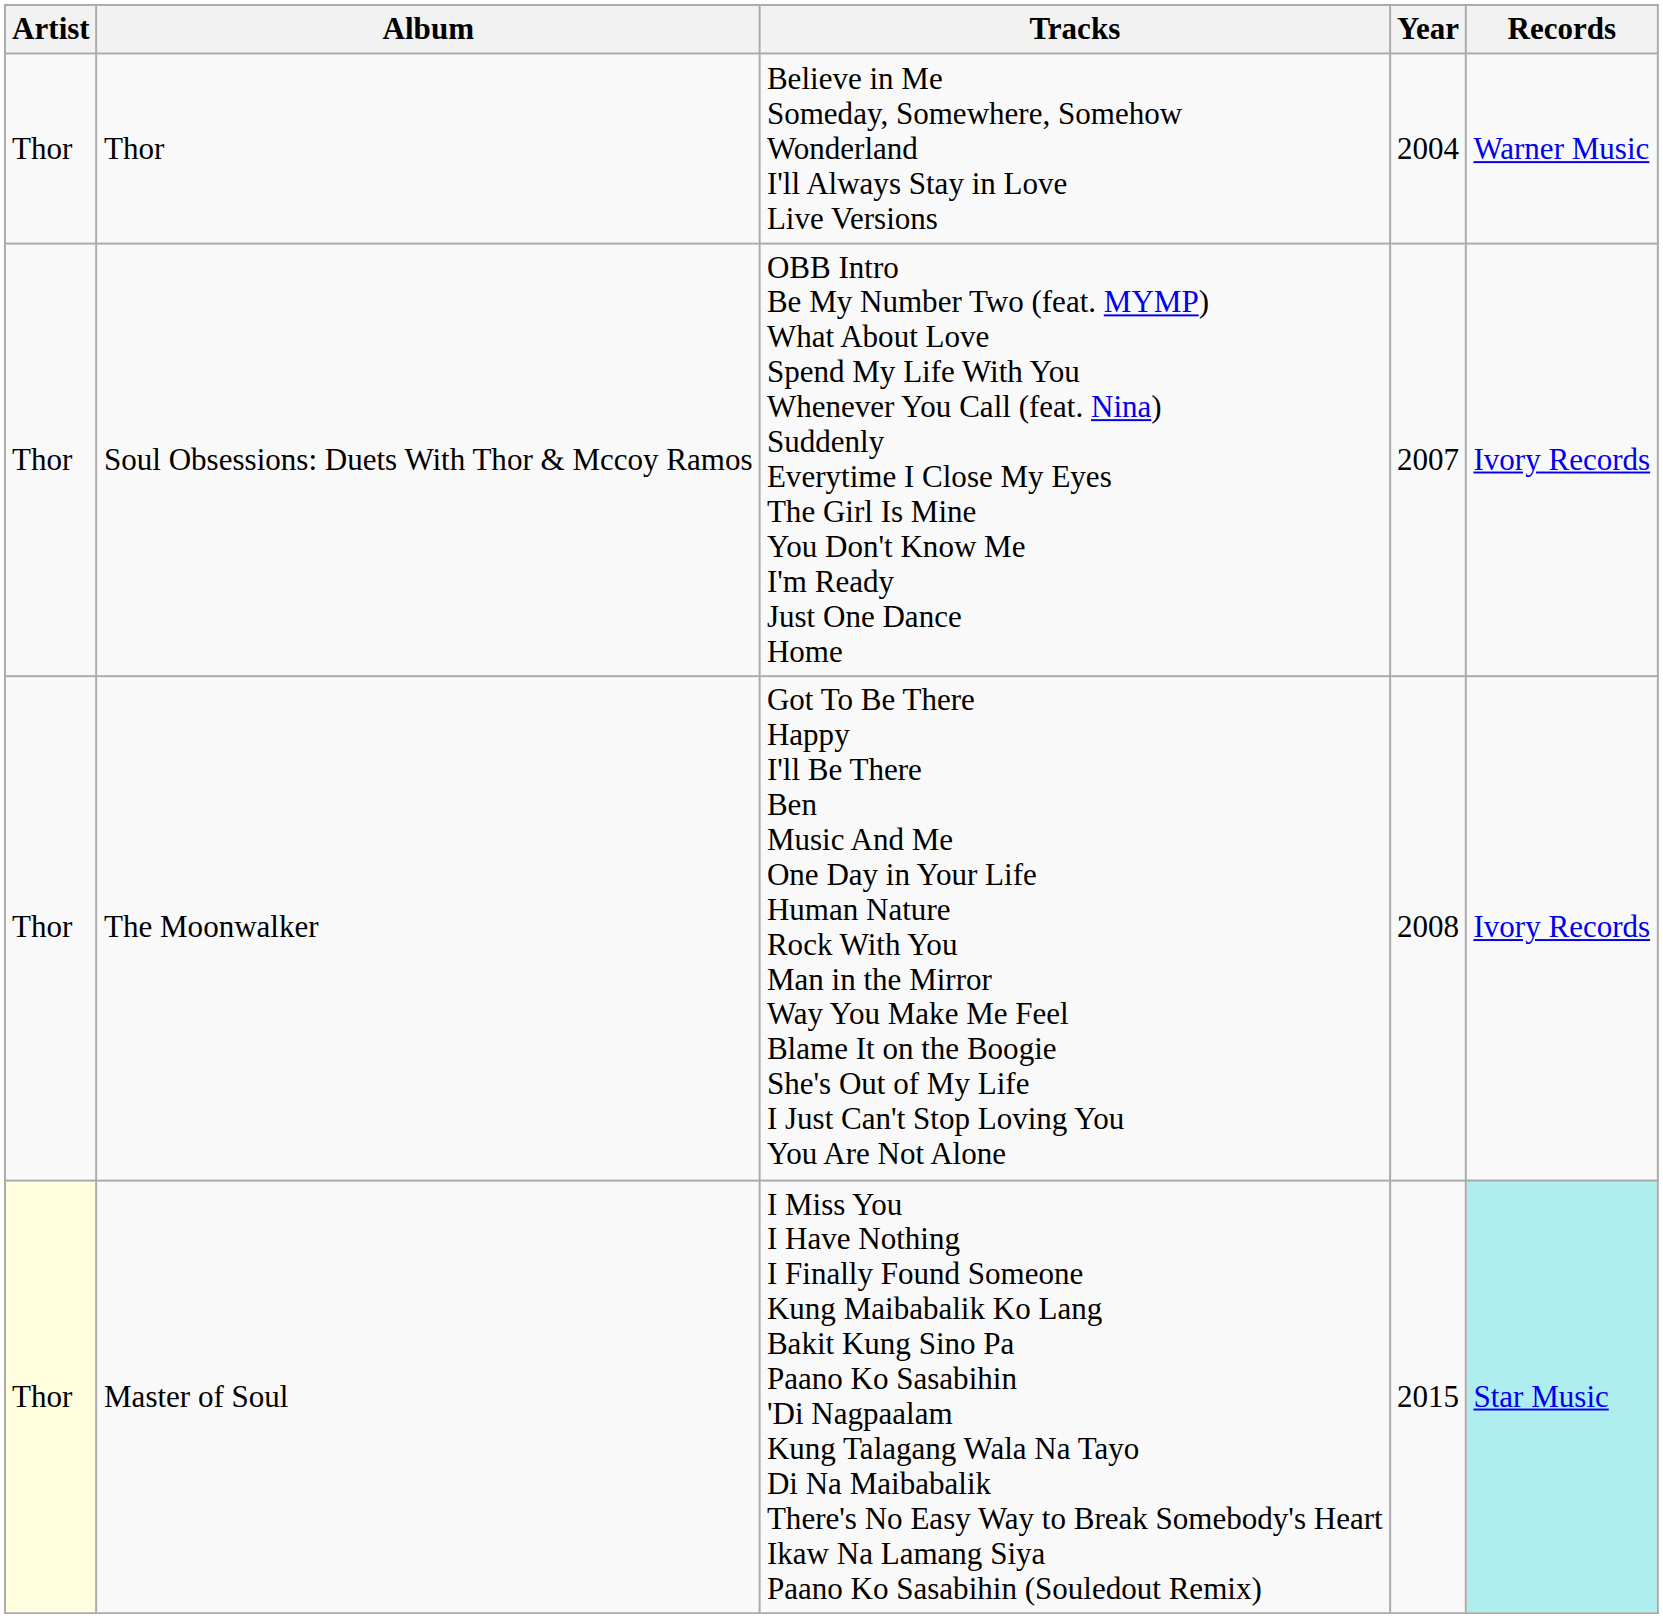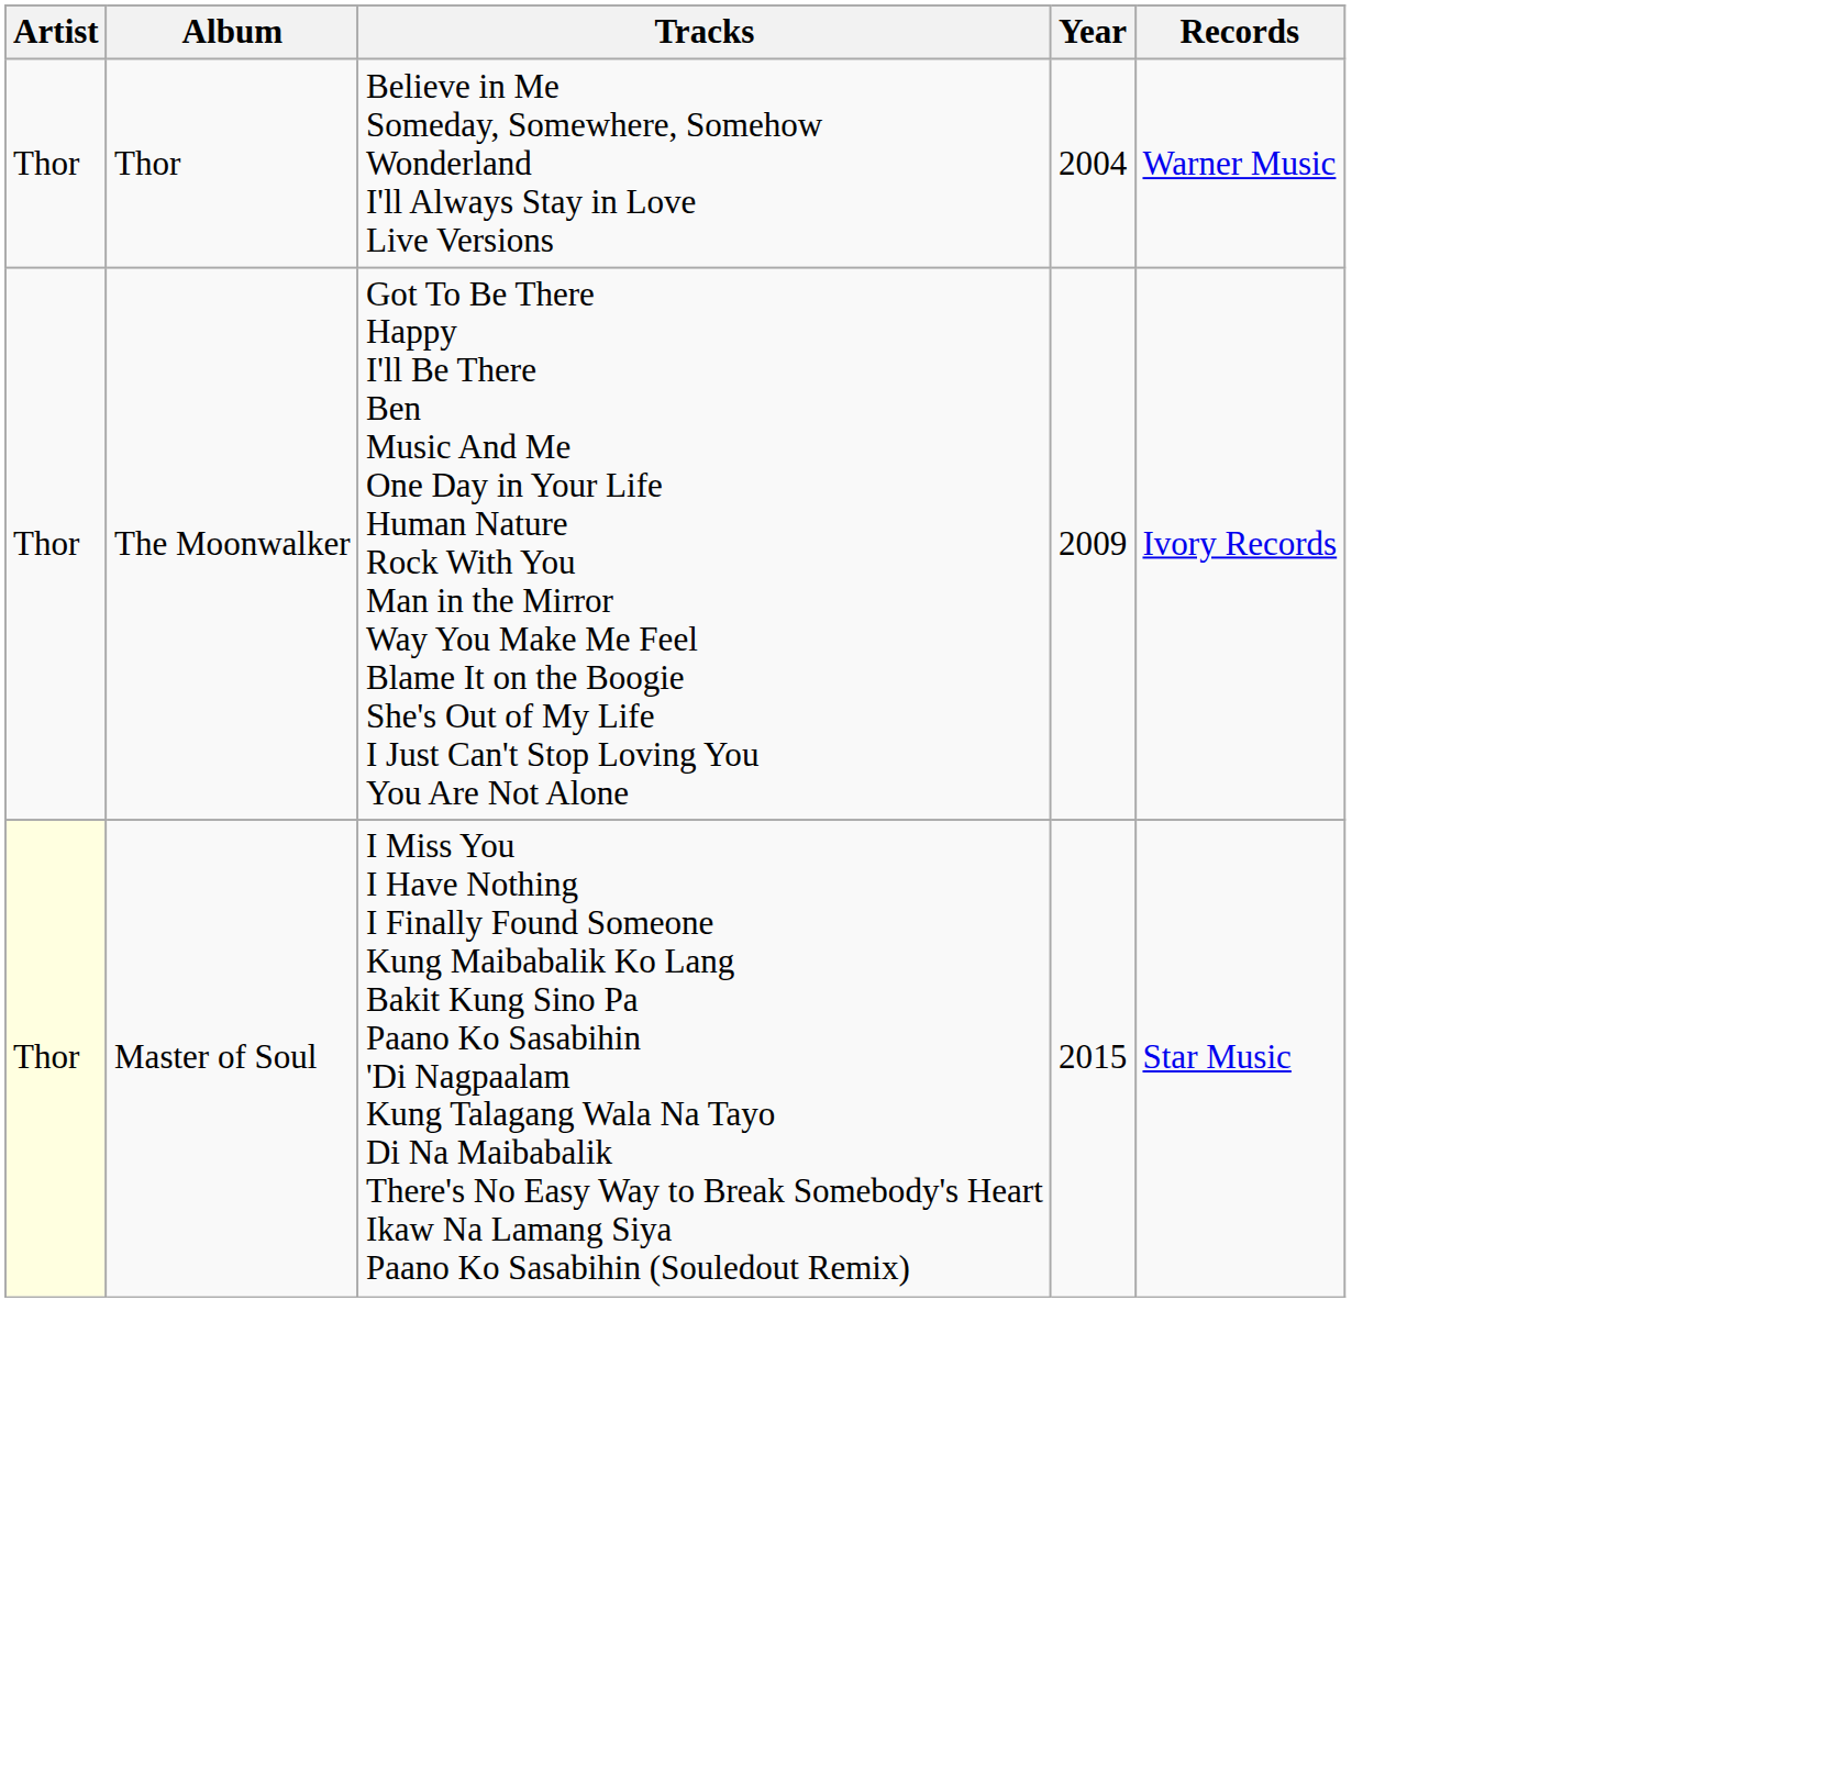- row: Thor | Soul Obsessions: Duets With Thor & Mccoy Ramos | OBB Intro Be My Number Two (feat. MYMP) What About Love Spend My Life With You Whenever You Call (feat. Nina) Suddenly Everytime I Close My Eyes The Girl Is Mine You Don't Know Me I'm Ready Just One Dance Home | 2007 | Ivory Records
The Moonwalker | Year: 2008 -> 2009
Master of Soul | Records: paleturquoise background -> no background
